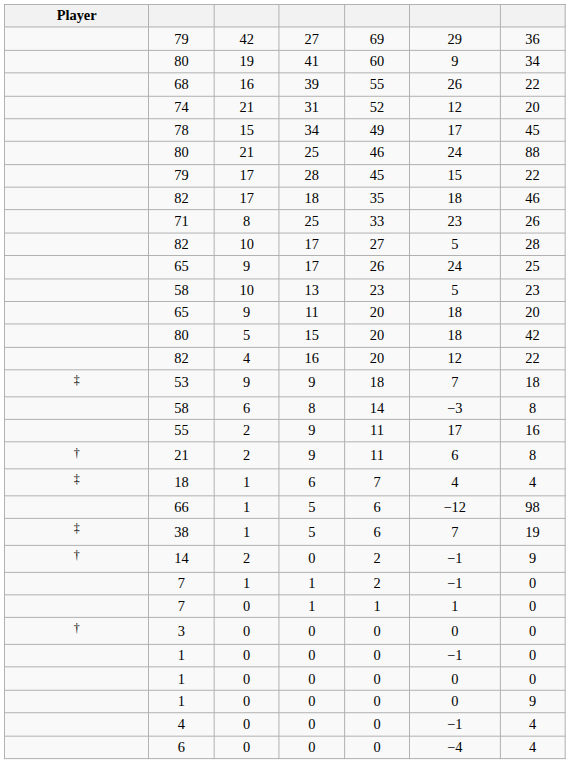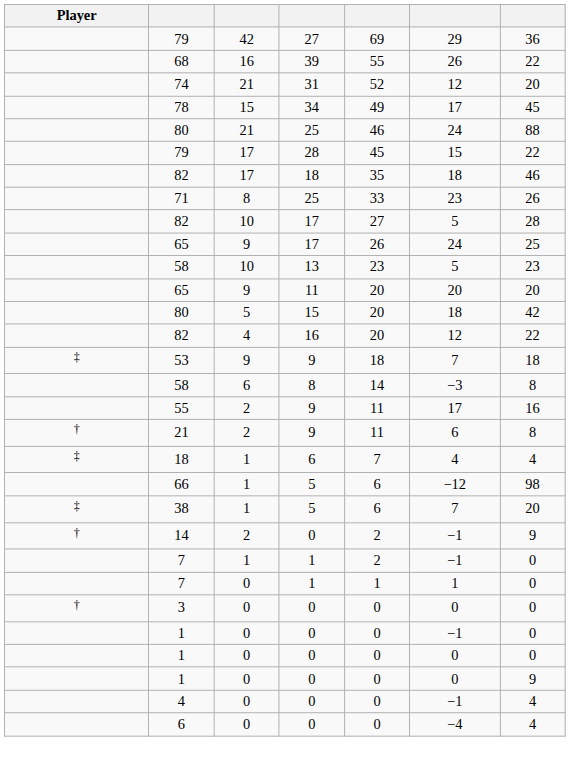- row: 80 | 19 | 41 | 60 | 9 | 34
65 / 11 | column 6: 18 -> 20
38 | column 7: 19 -> 20
